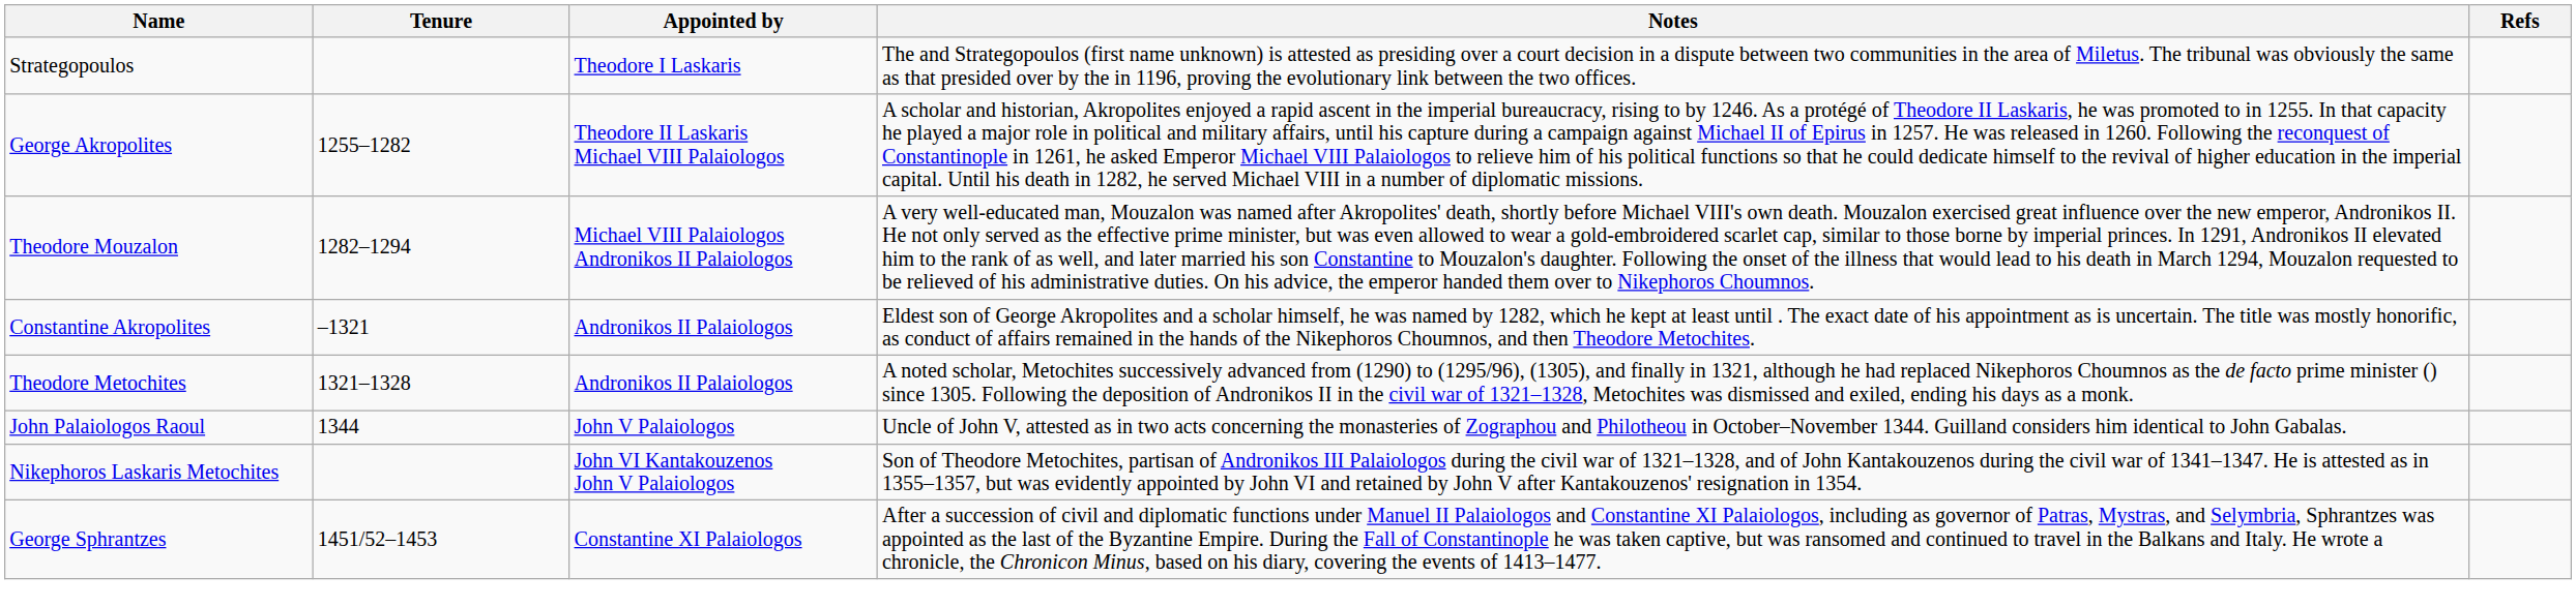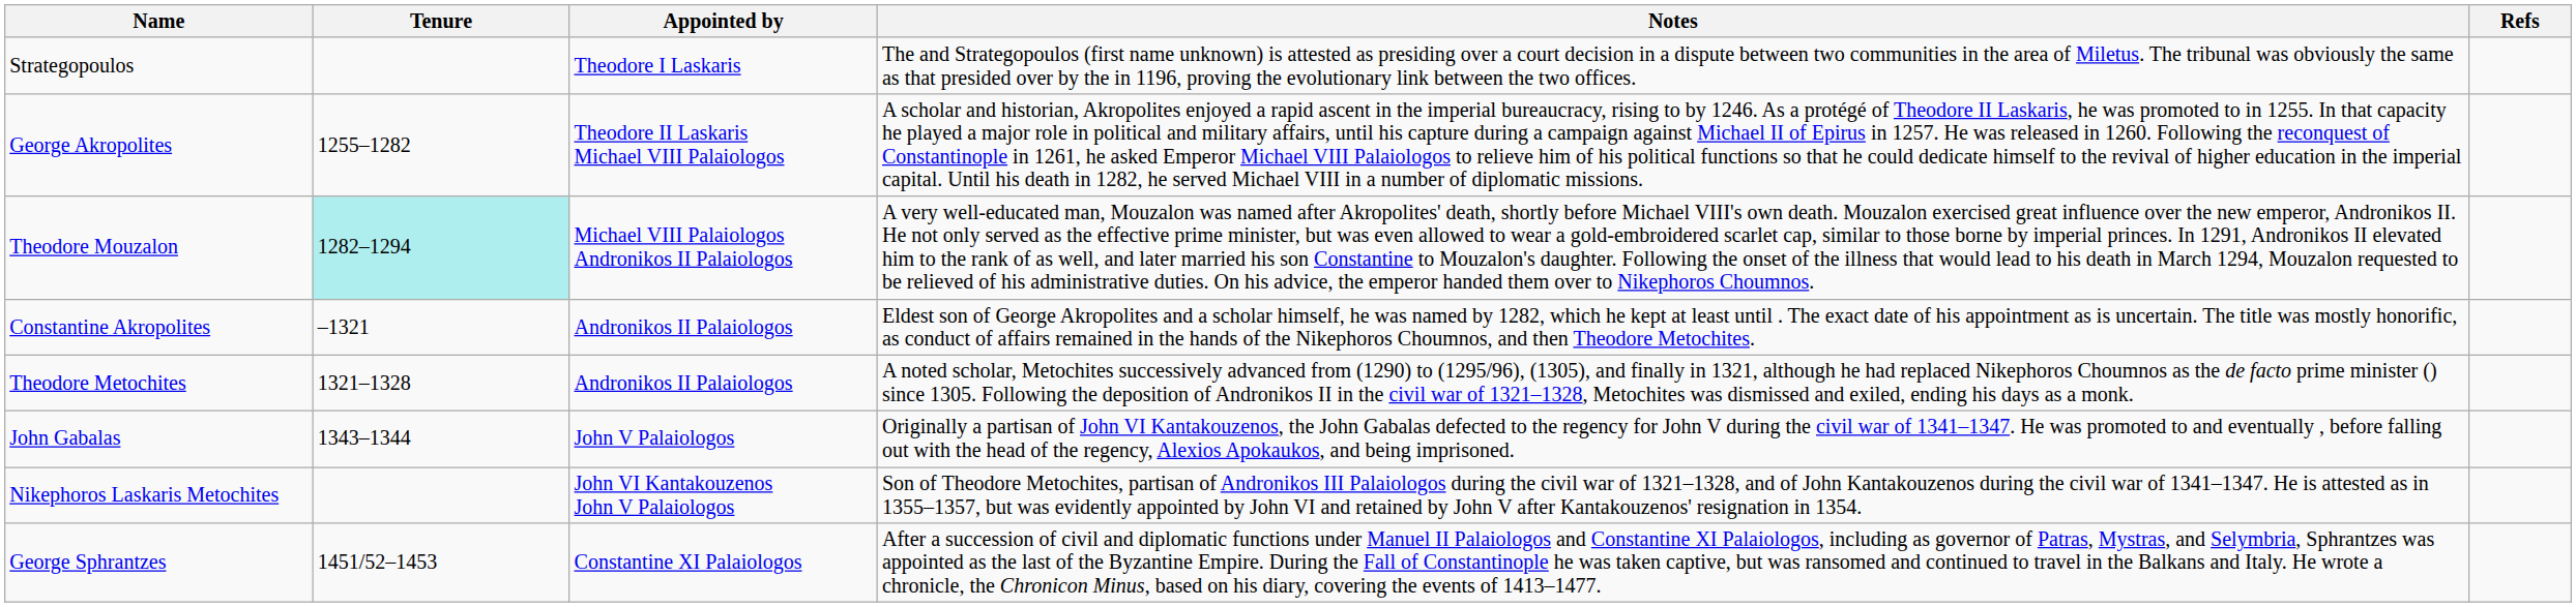Theodore Mouzalon | Tenure: no background -> paleturquoise background
+ row: John Gabalas | 1343–1344 | John V Palaiologos | Originally a partisan of John VI Kantakouzenos, the John Gabalas defected to the regency for John V during the civil war of 1341–1347. He was promoted to and eventually , before falling out with the head of the regency, Alexios Apokaukos, and being imprisoned.
- row: John Palaiologos Raoul | 1344 | John V Palaiologos | Uncle of John V, attested as in two acts concerning the monasteries of Zographou and Philotheou in October–November 1344. Guilland considers him identical to John Gabalas.
